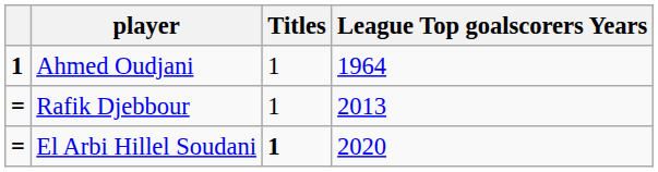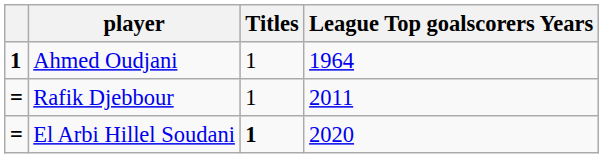Rafik Djebbour | League Top goalscorers Years: 2013 -> 2011
